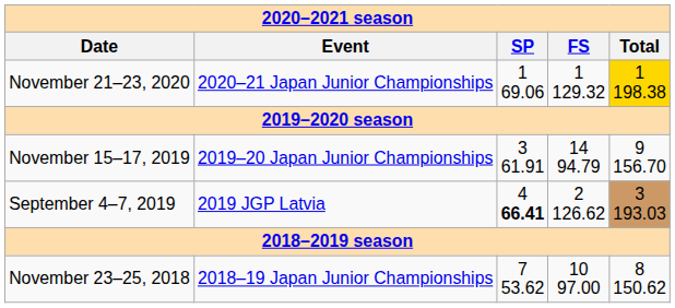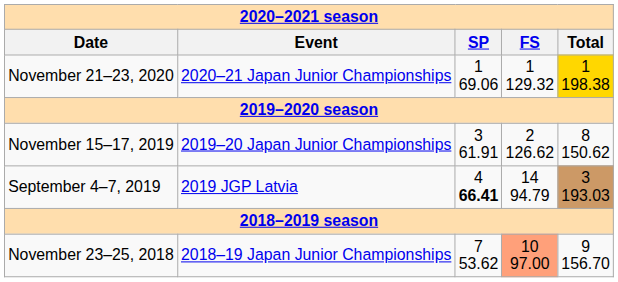November 15–17, 2019 | column 4: 14 94.79 -> 2 126.62
November 15–17, 2019 | column 5: 9 156.70 -> 8 150.62
September 4–7, 2019 | column 4: 2 126.62 -> 14 94.79
November 23–25, 2018 | column 4: no background -> lightsalmon background
November 23–25, 2018 | column 5: 8 150.62 -> 9 156.70
